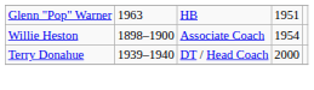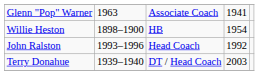Glenn "Pop" Warner | column 3: HB -> Associate Coach
Glenn "Pop" Warner | column 4: 1951 -> 1941
Willie Heston | column 3: Associate Coach -> HB
+ row: John Ralston | 1993–1996 | Head Coach | 1992
Terry Donahue | column 4: 2000 -> 2003
